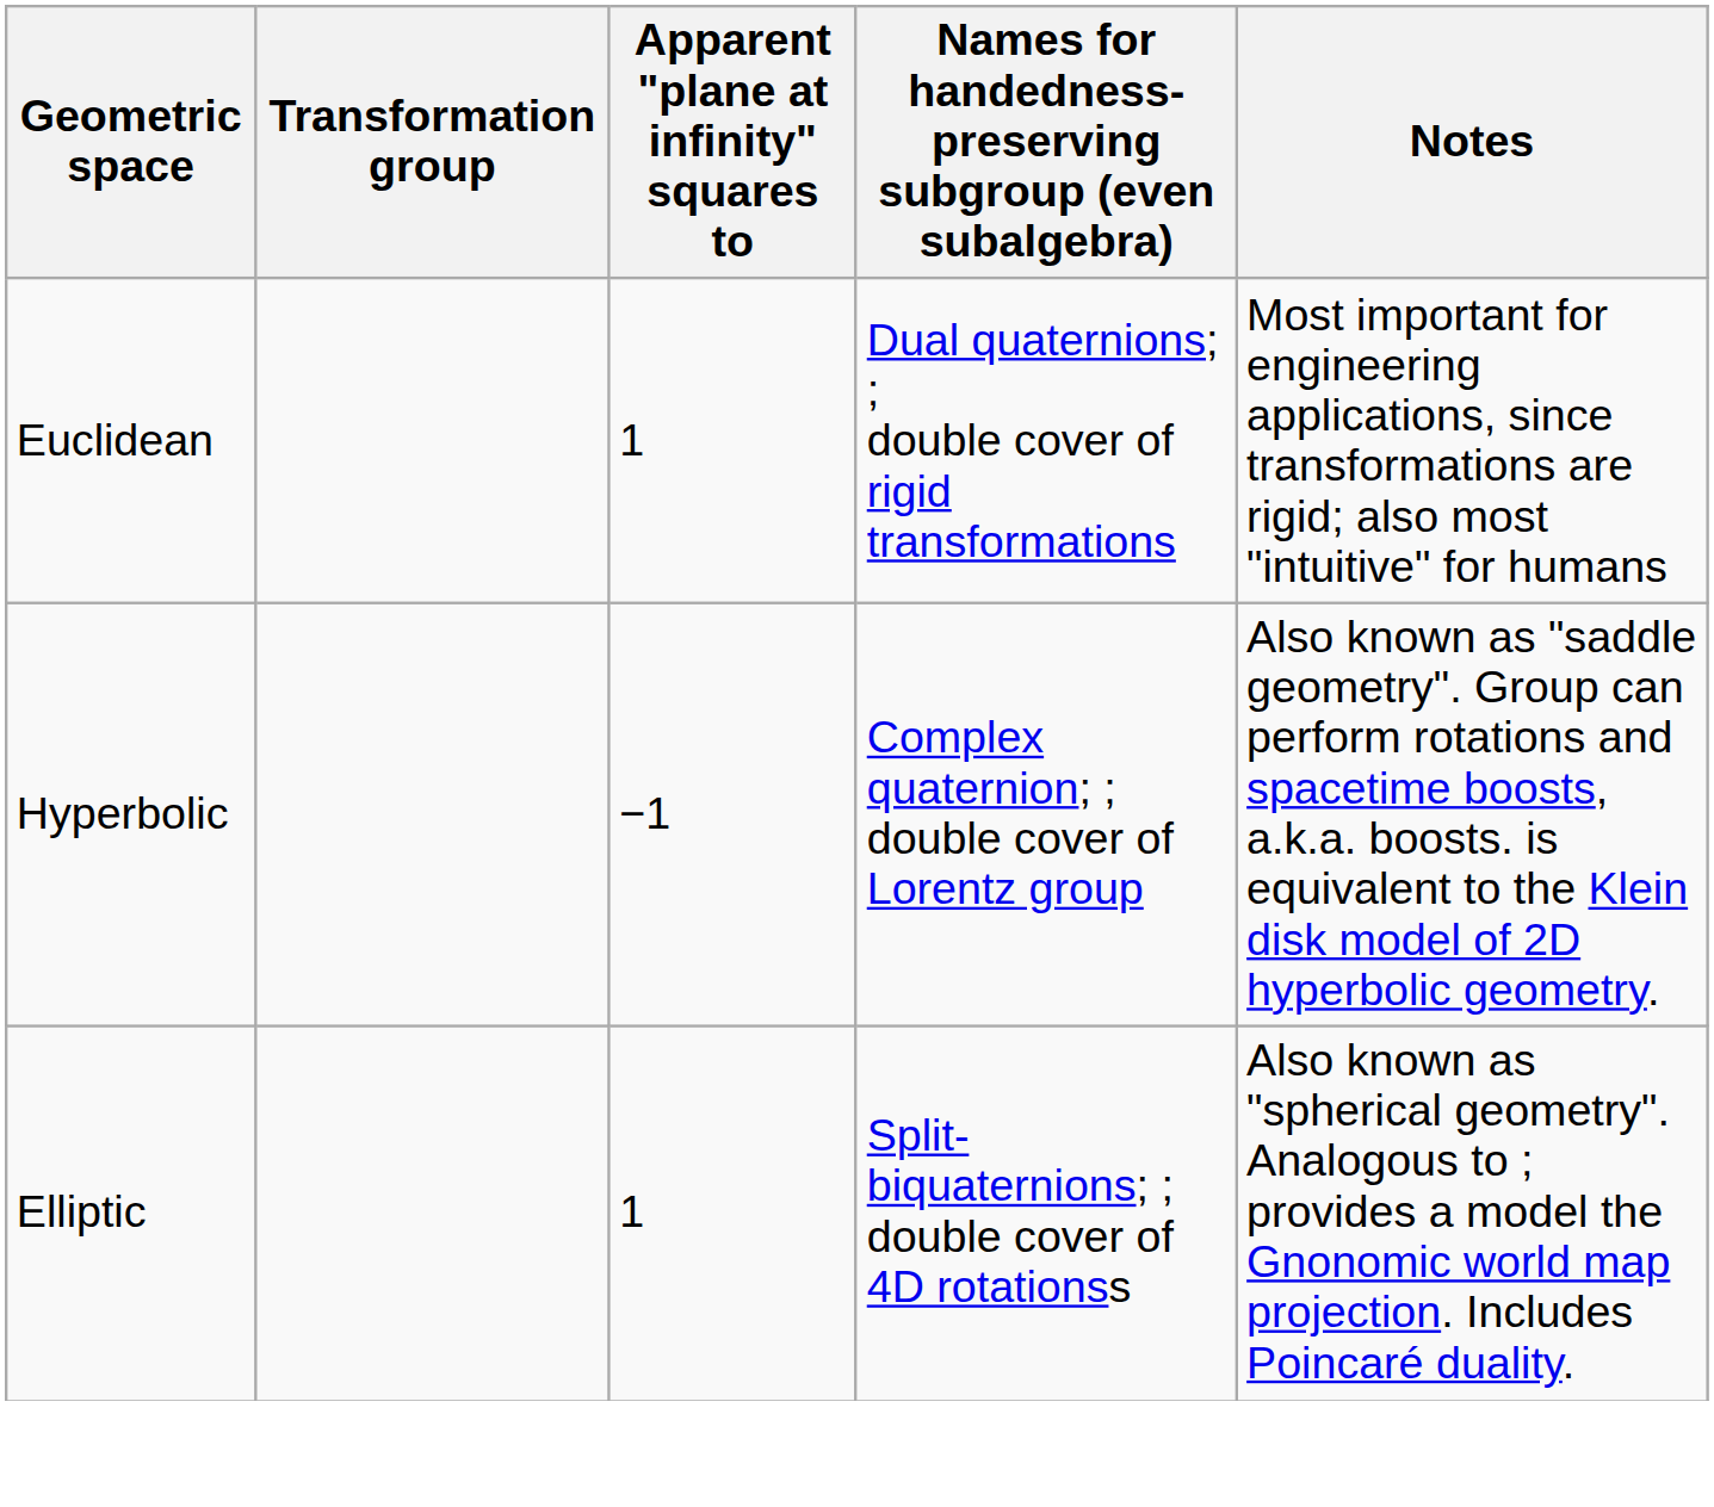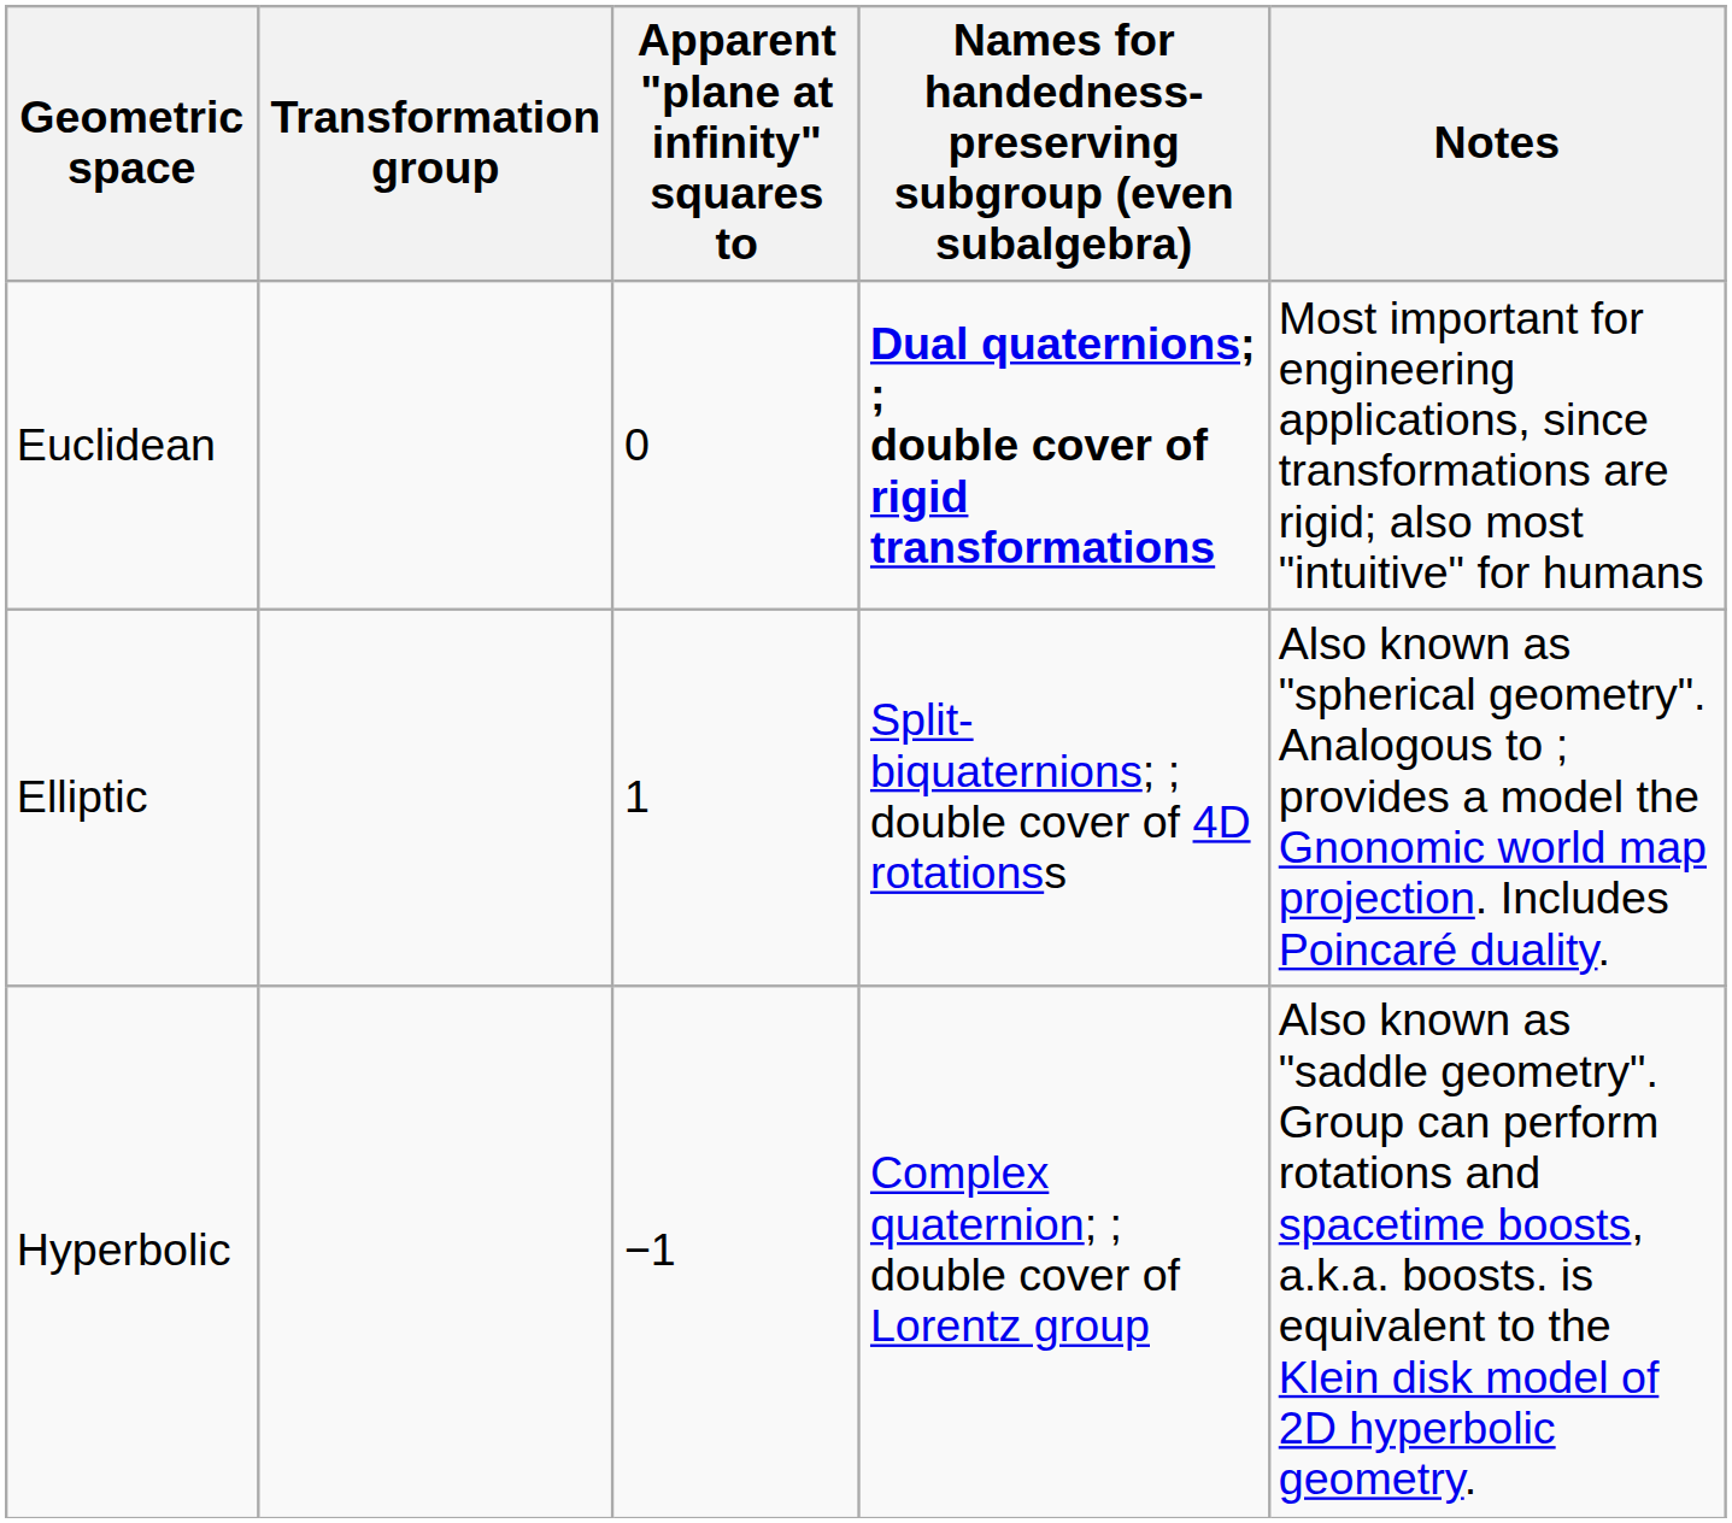Euclidean | Apparent "plane at infinity" squares to: 1 -> 0
Euclidean | Names for handedness-preserving subgroup (even subalgebra): normal -> bold
rows swapped: Elliptic <-> Hyperbolic
